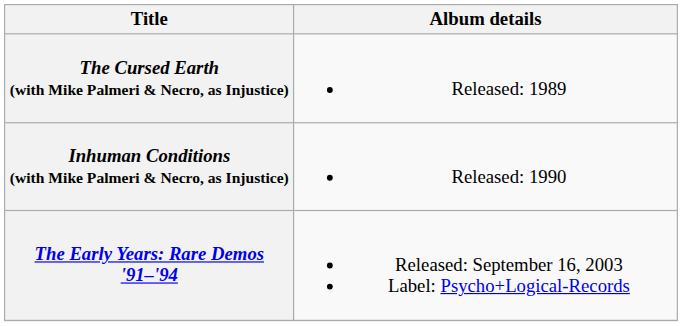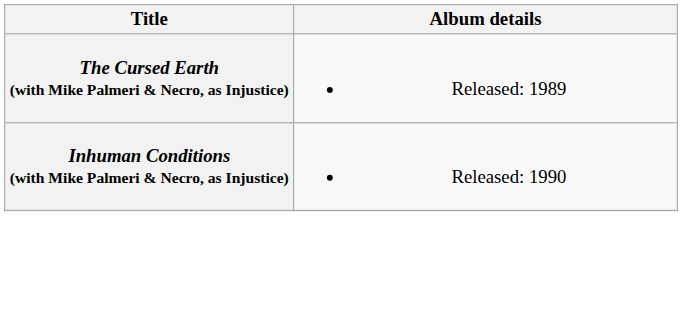- row: The Early Years: Rare Demos '91–'94 | Released: September 16, 2003 Label: Psycho+Logical-Records
